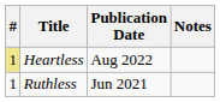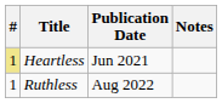Heartless | Publication Date: Aug 2022 -> Jun 2021
Ruthless | Publication Date: Jun 2021 -> Aug 2022
